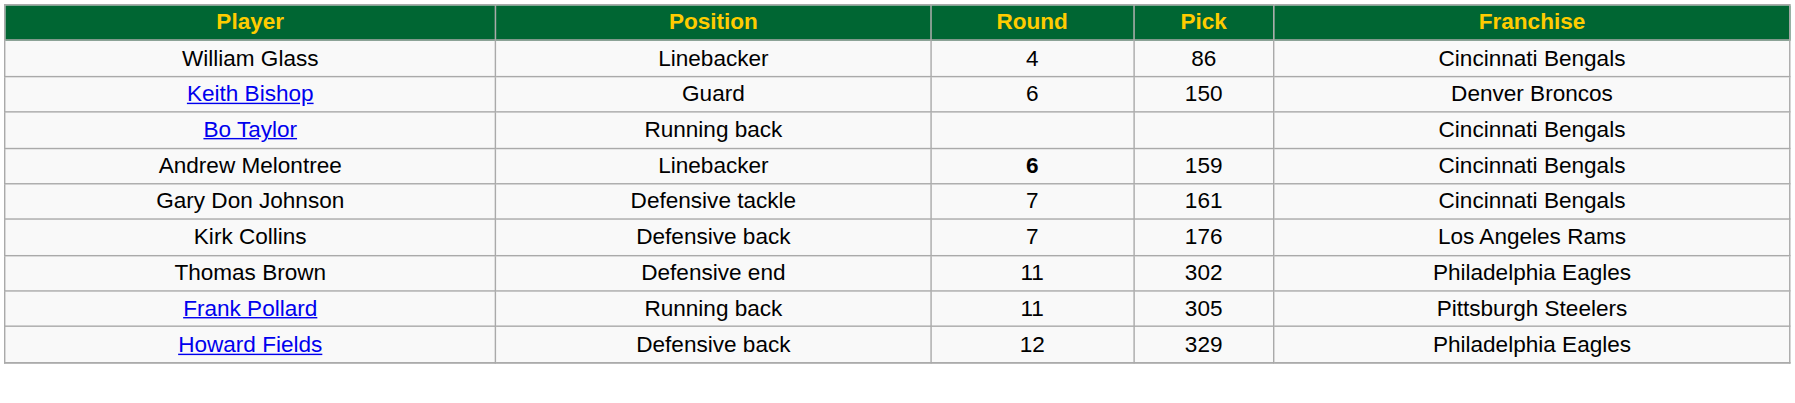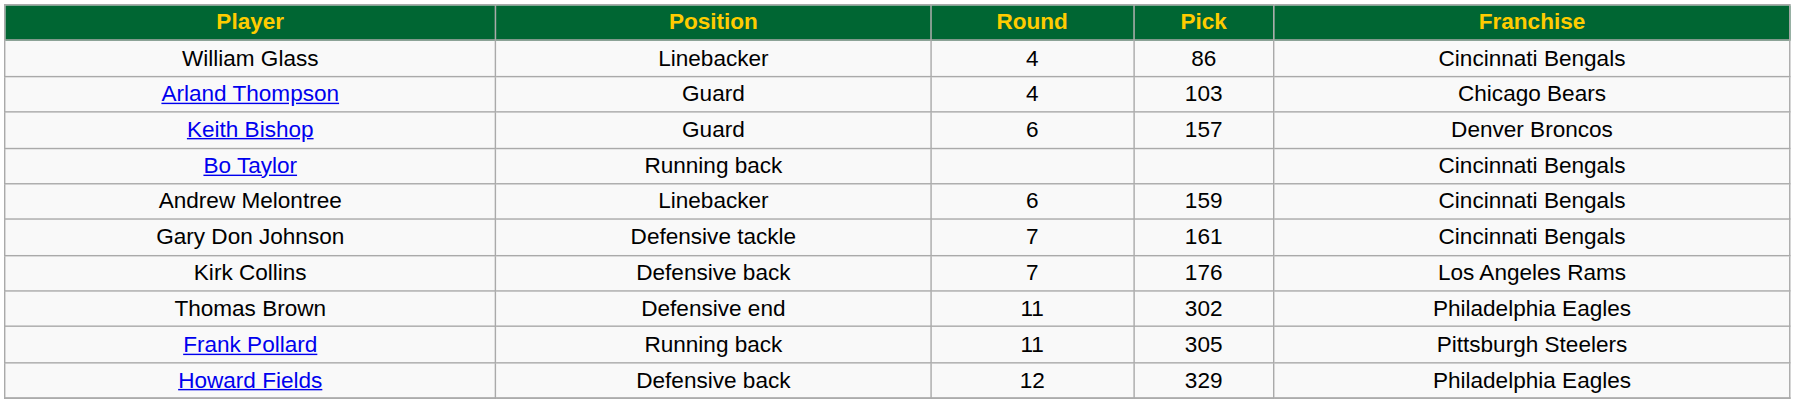+ row: Arland Thompson | Guard | 4 | 103 | Chicago Bears
Keith Bishop | Pick: 150 -> 157
Andrew Melontree | Round: bold -> normal
